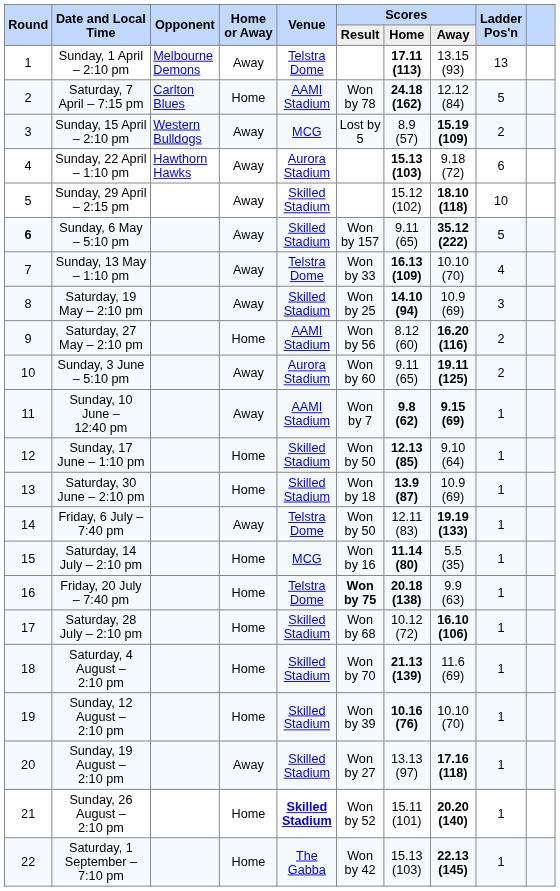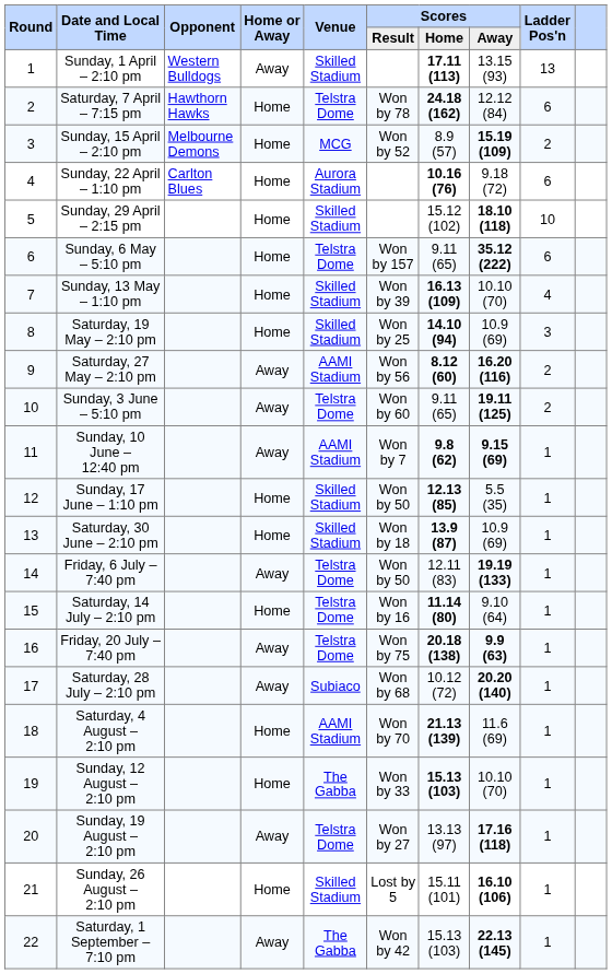Sunday, 1 April – 2:10 pm | Opponent: Melbourne Demons -> Western Bulldogs
Sunday, 1 April – 2:10 pm | Venue: Telstra Dome -> Skilled Stadium
Saturday, 7 April – 7:15 pm | Opponent: Carlton Blues -> Hawthorn Hawks
Saturday, 7 April – 7:15 pm | Venue: AAMI Stadium -> Telstra Dome
Saturday, 7 April – 7:15 pm | Ladder Pos'n: 5 -> 6
Sunday, 15 April – 2:10 pm | Opponent: Western Bulldogs -> Melbourne Demons
Sunday, 15 April – 2:10 pm | Home or Away: Away -> Home
Sunday, 15 April – 2:10 pm | Scores / Result: Lost by 5 -> Won by 52
Sunday, 22 April – 1:10 pm | Opponent: Hawthorn Hawks -> Carlton Blues
Sunday, 22 April – 1:10 pm | Home or Away: Away -> Home
Sunday, 22 April – 1:10 pm | Scores / Home: 15.13 (103) -> 10.16 (76)
Sunday, 29 April – 2:15 pm | Home or Away: Away -> Home
Sunday, 6 May – 5:10 pm | Round: bold -> normal
Sunday, 6 May – 5:10 pm | Home or Away: Away -> Home
Sunday, 6 May – 5:10 pm | Venue: Skilled Stadium -> Telstra Dome
Sunday, 6 May – 5:10 pm | Ladder Pos'n: 5 -> 6
Sunday, 13 May – 1:10 pm | Home or Away: Away -> Home
Sunday, 13 May – 1:10 pm | Venue: Telstra Dome -> Skilled Stadium
Sunday, 13 May – 1:10 pm | Scores / Result: Won by 33 -> Won by 39
Saturday, 19 May – 2:10 pm | Home or Away: Away -> Home
Saturday, 27 May – 2:10 pm | Home or Away: Home -> Away
Saturday, 27 May – 2:10 pm | Scores / Home: normal -> bold
Sunday, 3 June – 5:10 pm | Venue: Aurora Stadium -> Telstra Dome
Sunday, 17 June – 1:10 pm | Scores / Away: 9.10 (64) -> 5.5 (35)
Saturday, 14 July – 2:10 pm | Venue: MCG -> Telstra Dome
Saturday, 14 July – 2:10 pm | Scores / Away: 5.5 (35) -> 9.10 (64)
Friday, 20 July – 7:40 pm | Home or Away: Home -> Away
Friday, 20 July – 7:40 pm | Scores / Result: bold -> normal
Friday, 20 July – 7:40 pm | Scores / Away: normal -> bold
Saturday, 28 July – 2:10 pm | Home or Away: Home -> Away
Saturday, 28 July – 2:10 pm | Venue: Skilled Stadium -> Subiaco
Saturday, 28 July – 2:10 pm | Scores / Away: 16.10 (106) -> 20.20 (140)
Saturday, 4 August – 2:10 pm | Venue: Skilled Stadium -> AAMI Stadium
Sunday, 12 August – 2:10 pm | Venue: Skilled Stadium -> The Gabba
Sunday, 12 August – 2:10 pm | Scores / Result: Won by 39 -> Won by 33
Sunday, 12 August – 2:10 pm | Scores / Home: 10.16 (76) -> 15.13 (103)
Sunday, 19 August – 2:10 pm | Venue: Skilled Stadium -> Telstra Dome
Sunday, 26 August – 2:10 pm | Venue: bold -> normal
Sunday, 26 August – 2:10 pm | Scores / Result: Won by 52 -> Lost by 5
Sunday, 26 August – 2:10 pm | Scores / Away: 20.20 (140) -> 16.10 (106)
Saturday, 1 September – 7:10 pm | Home or Away: Home -> Away
